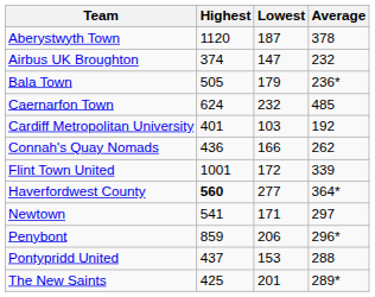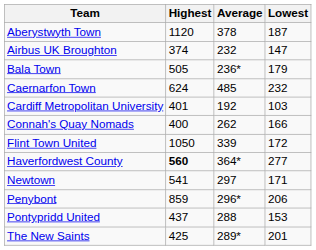columns swapped: Lowest <-> Average
Connah's Quay Nomads | Highest: 436 -> 400
Flint Town United | Highest: 1001 -> 1050
